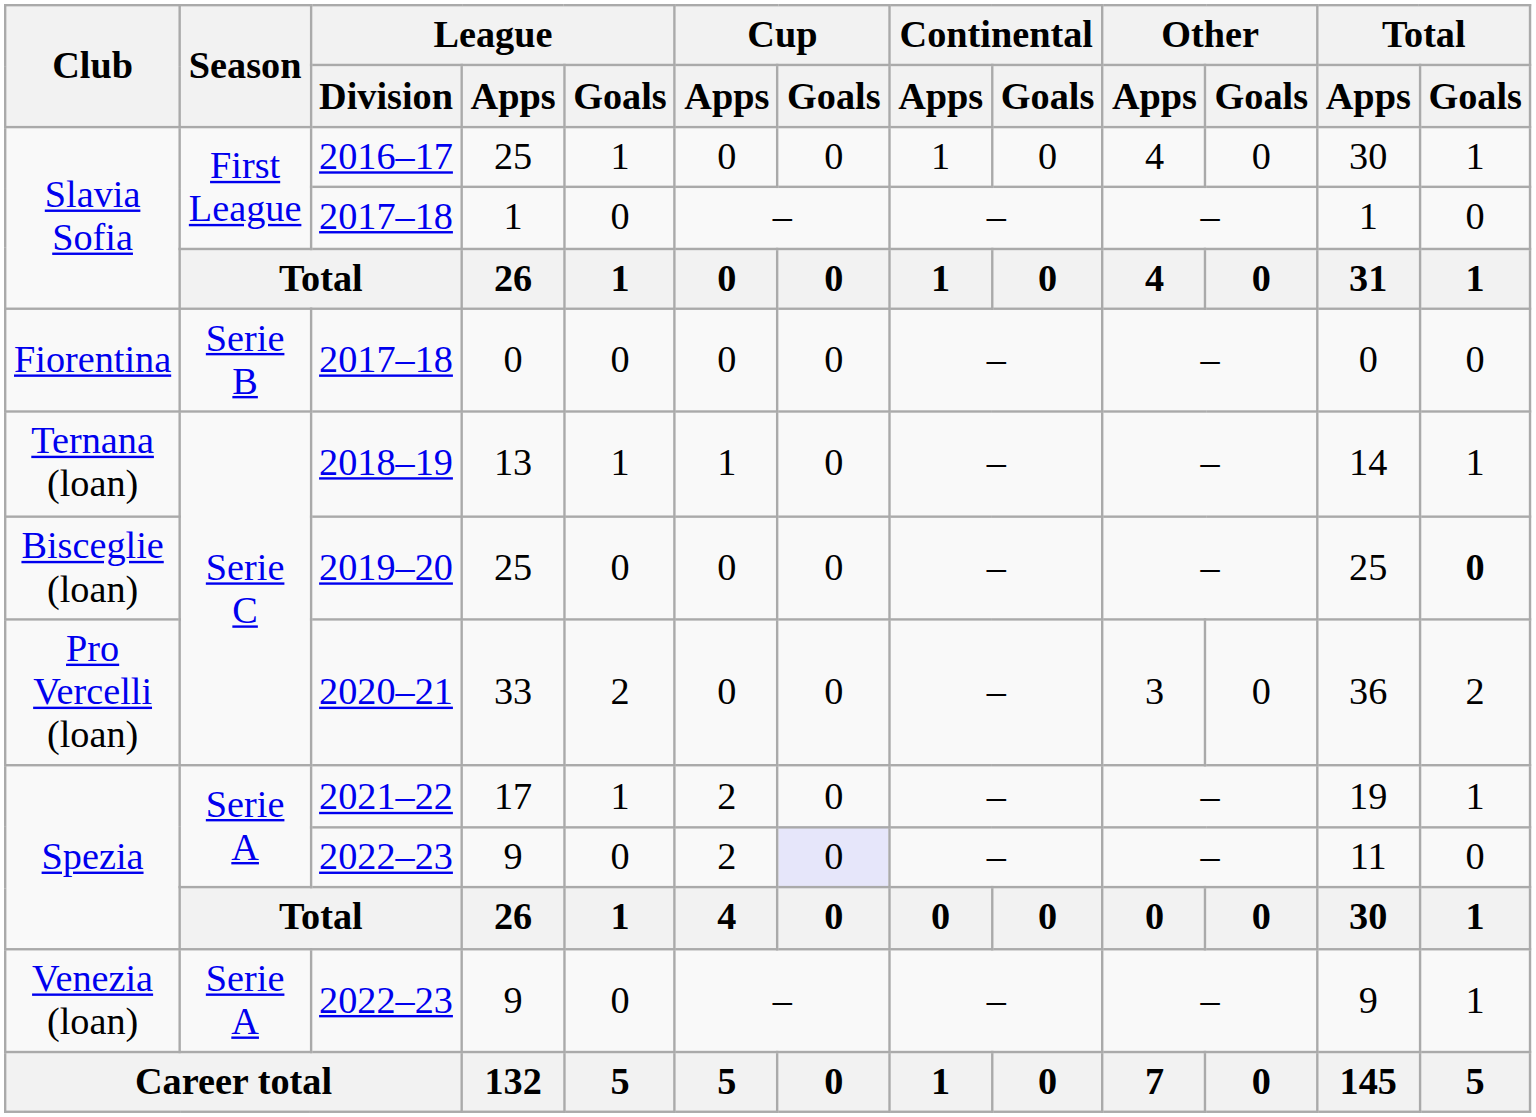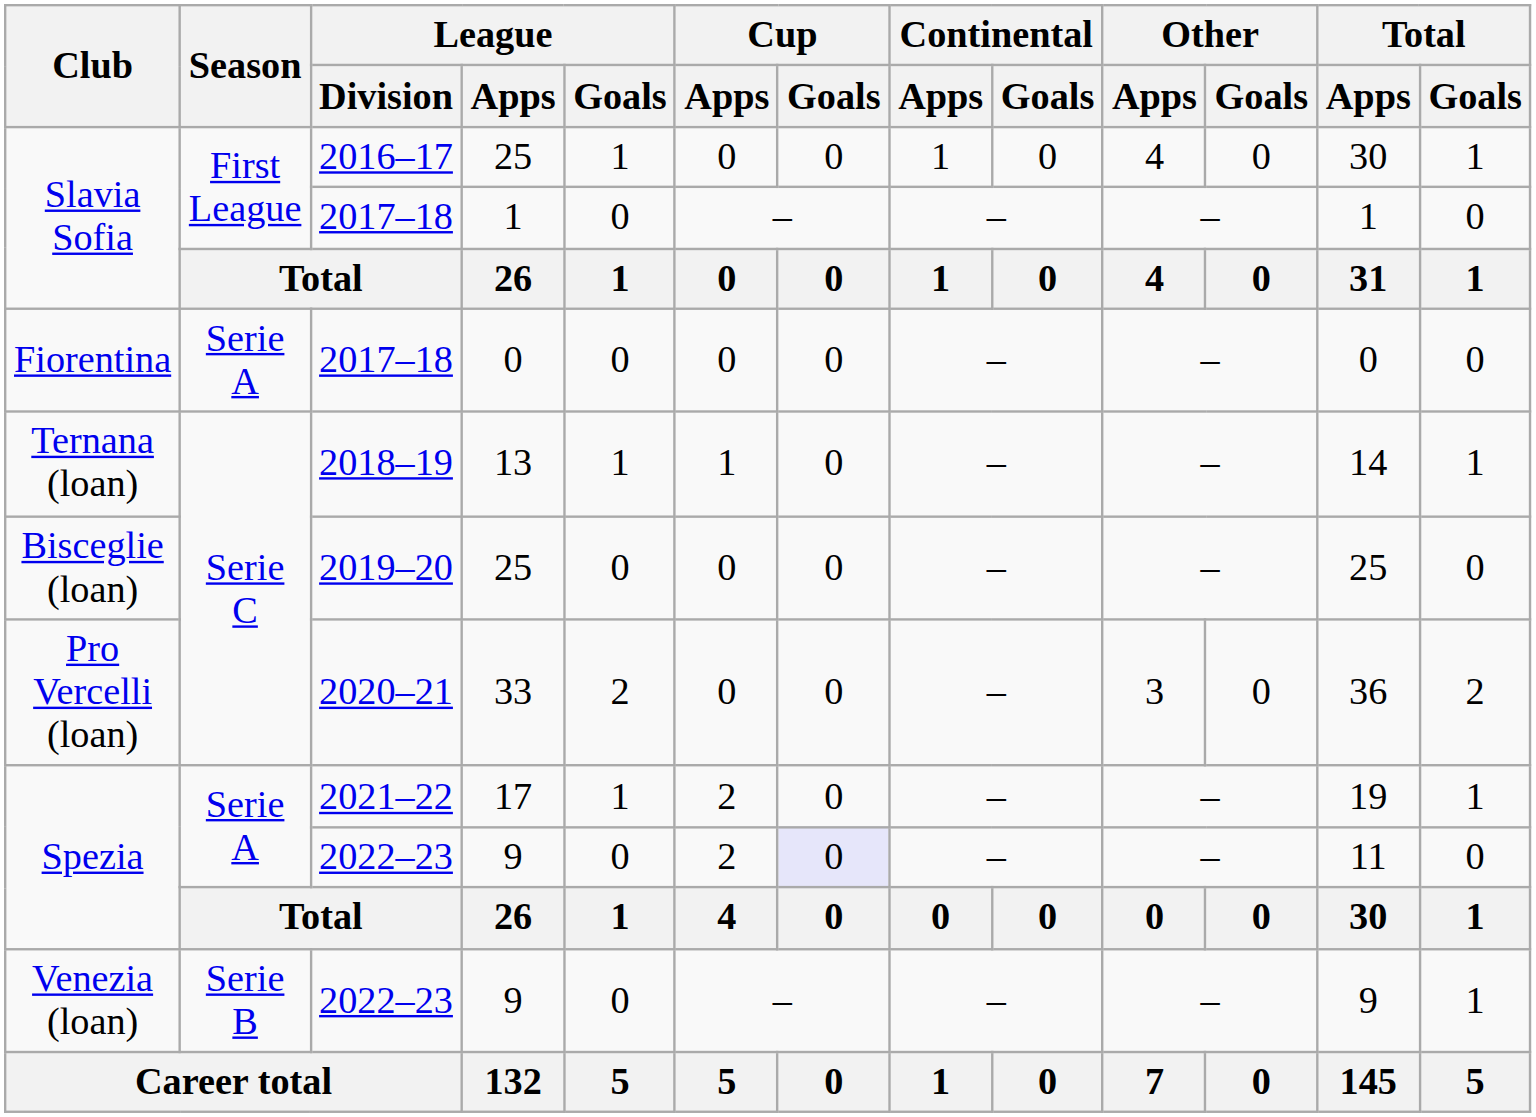Fiorentina | Season: Serie B -> Serie A
Bisceglie (loan) | Total / Goals: bold -> normal
Venezia (loan) | Season: Serie A -> Serie B
